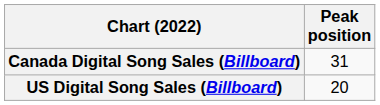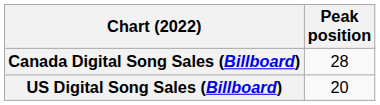Canada Digital Song Sales (Billboard) | Peak position: 31 -> 28
